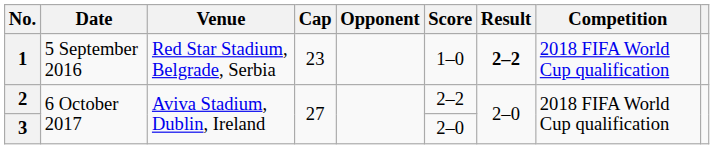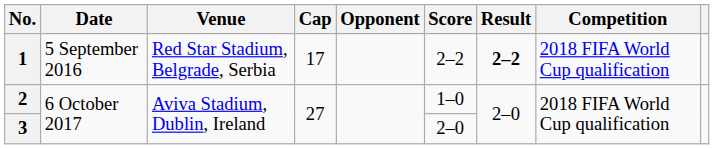1 | Cap: 23 -> 17
1 | Score: 1–0 -> 2–2
2 | Score: 2–2 -> 1–0
